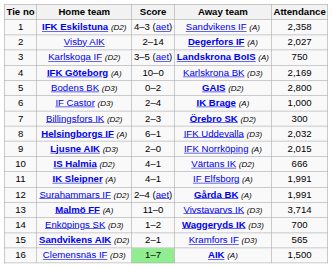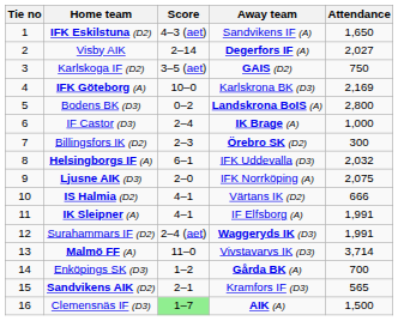IFK Eskilstuna (D2) | Attendance: 2,358 -> 1,650
Karlskoga IF (D2) | Away team: Landskrona BoIS (A) -> GAIS (D2)
Bodens BK (D3) | Away team: GAIS (D2) -> Landskrona BoIS (A)
Ljusne AIK (D3) | Attendance: 2,015 -> 2,075
Surahammars IF (D2) | Away team: Gårda BK (A) -> Waggeryds IK (D3)
Enköpings SK (D3) | Away team: Waggeryds IK (D3) -> Gårda BK (A)
